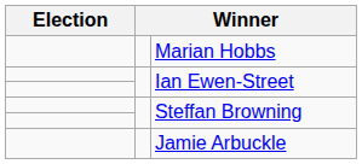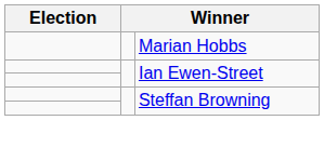- row: Jamie Arbuckle
